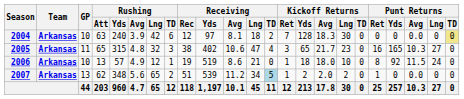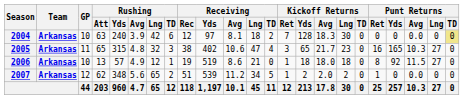2006 | Kickoff Returns / Lng: 10 -> 18
2006 | Punt Returns / Lng: 24 -> 27
2007 | GP: 13 -> 12
2007 | Receiving / TD: lightblue background -> no background
